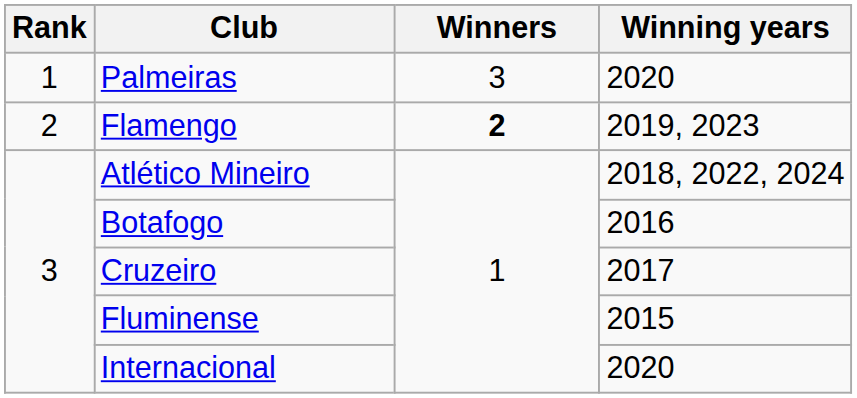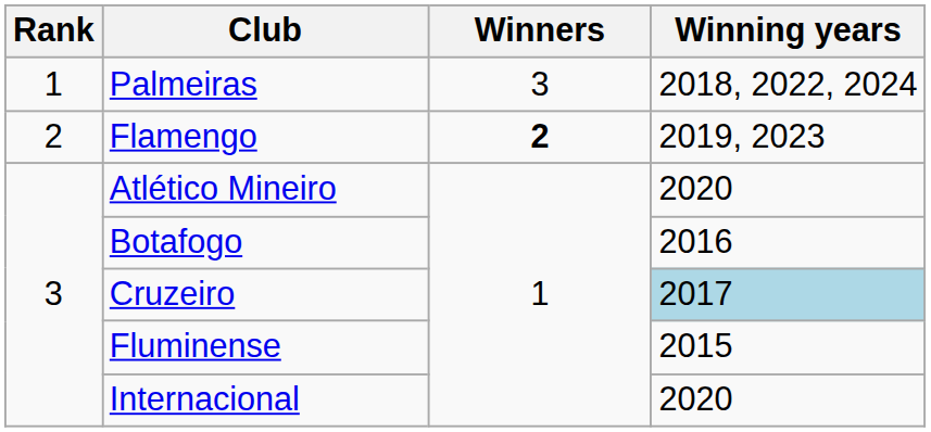Palmeiras | Winning years: 2020 -> 2018, 2022, 2024
Atlético Mineiro | Winning years: 2018, 2022, 2024 -> 2020
Cruzeiro | Winning years: no background -> lightblue background
